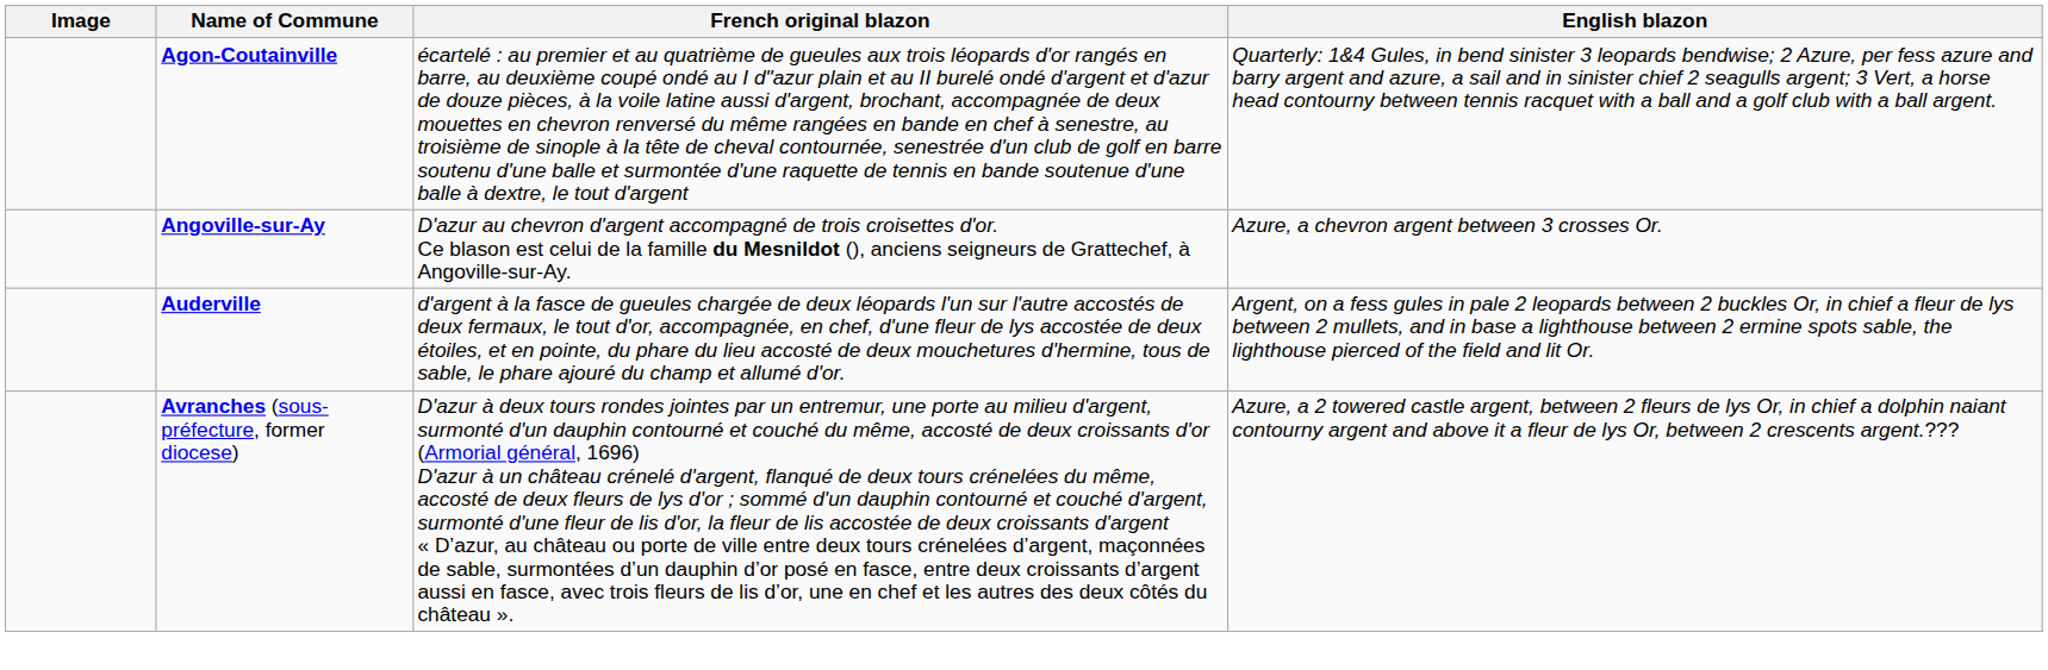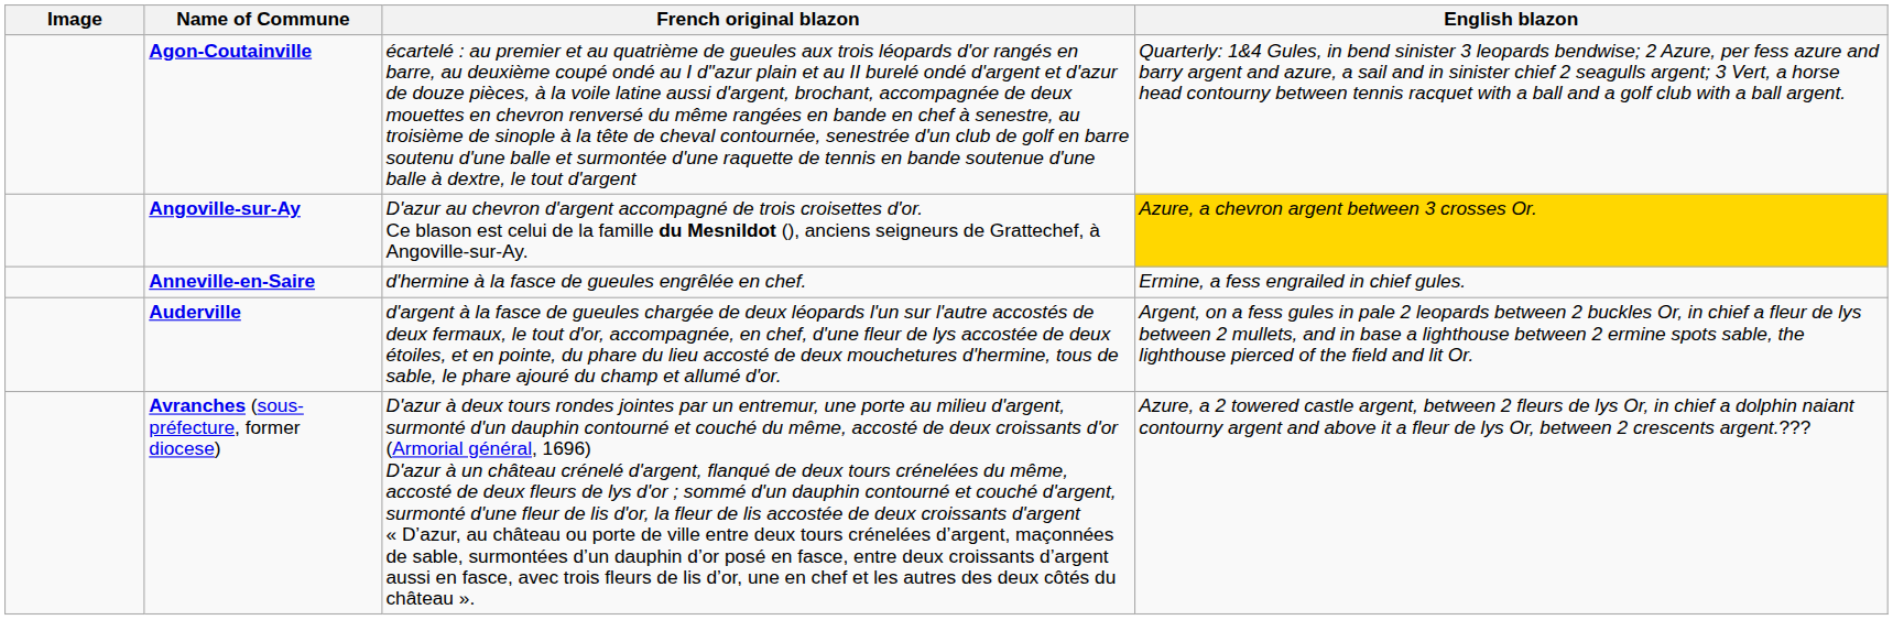Angoville-sur-Ay | English blazon: no background -> gold background
+ row: Anneville-en-Saire | d'hermine à la fasce de gueules engrêlée en chef. | Ermine, a fess engrailed in chief gules.
